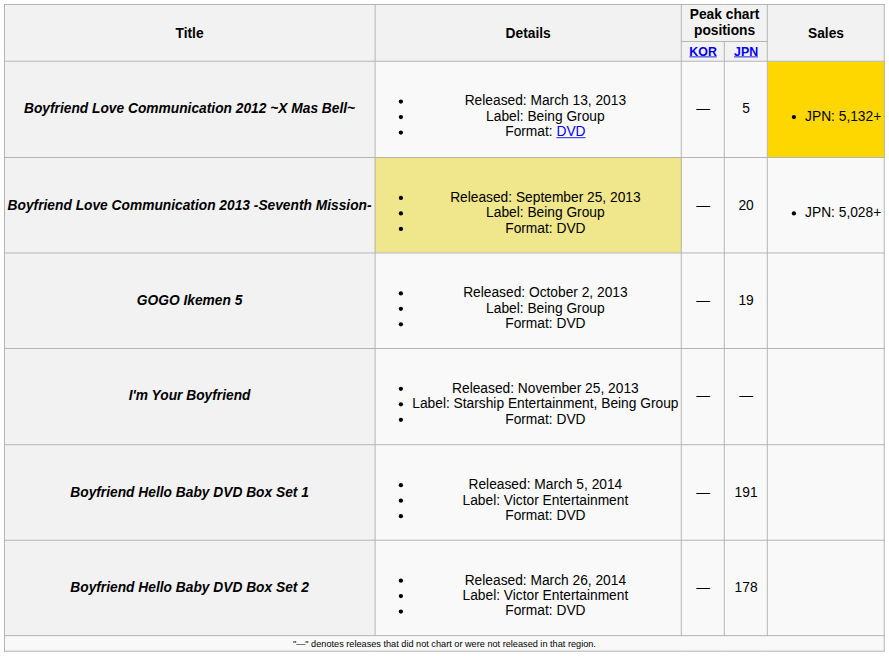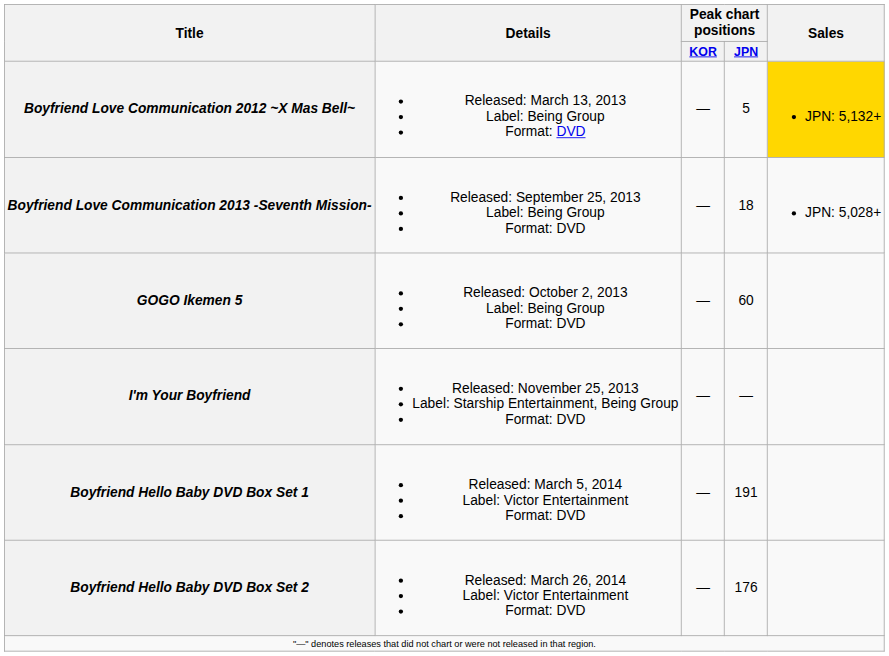Boyfriend Love Communication 2013 -Seventh Mission- | Details: khaki background -> no background
Boyfriend Love Communication 2013 -Seventh Mission- | Peak chart positions / JPN: 20 -> 18
GOGO Ikemen 5 | Peak chart positions / JPN: 19 -> 60
Boyfriend Hello Baby DVD Box Set 2 | Peak chart positions / JPN: 178 -> 176
